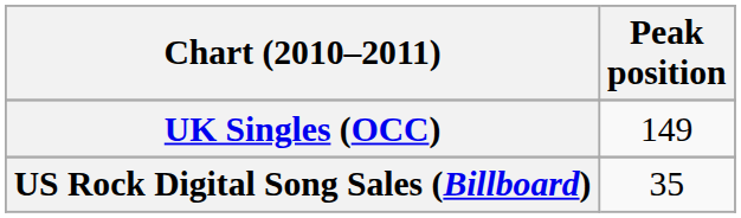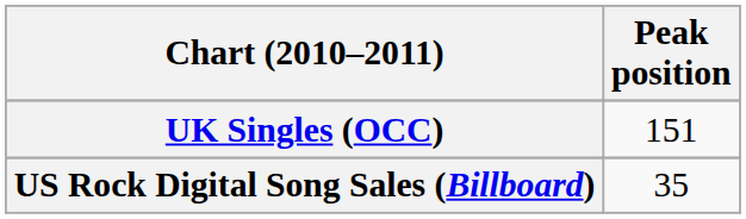UK Singles (OCC) | Peak position: 149 -> 151
